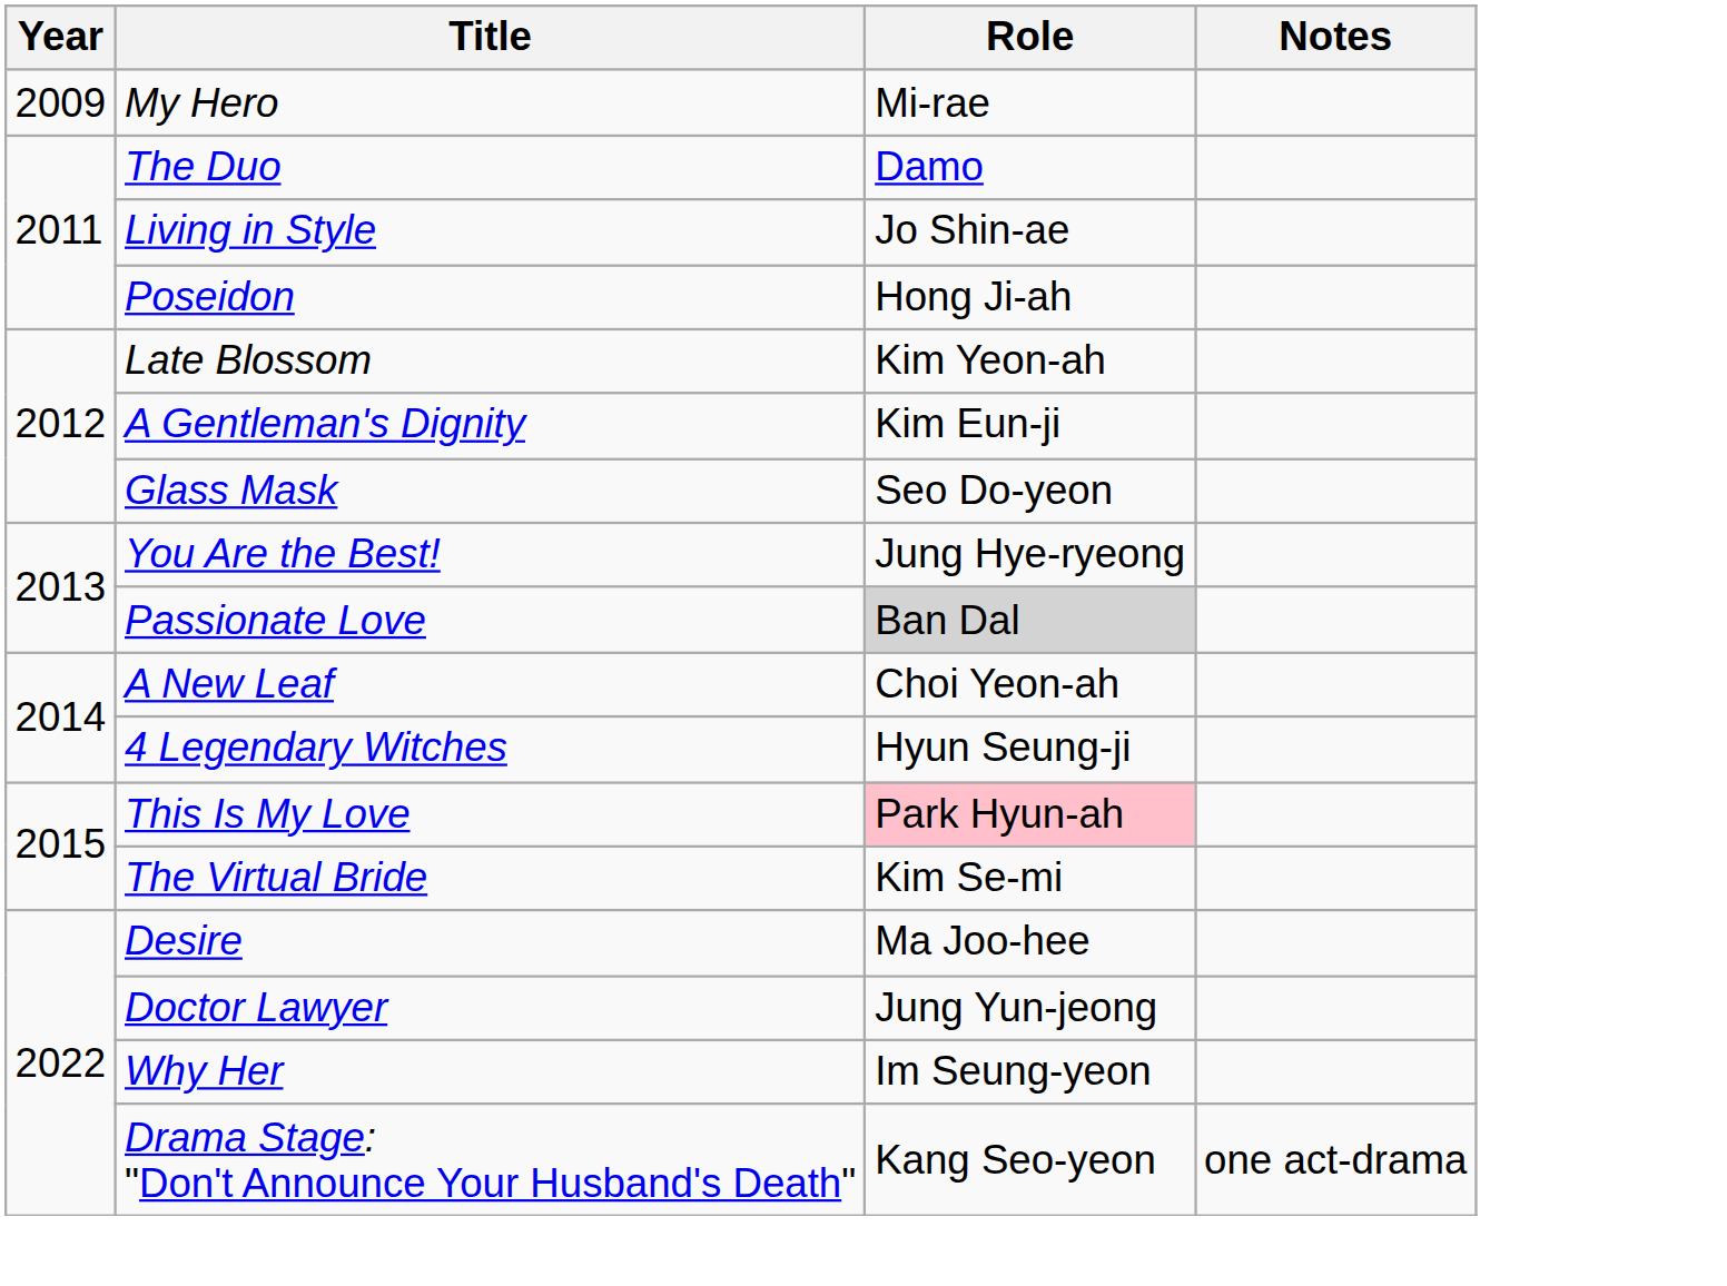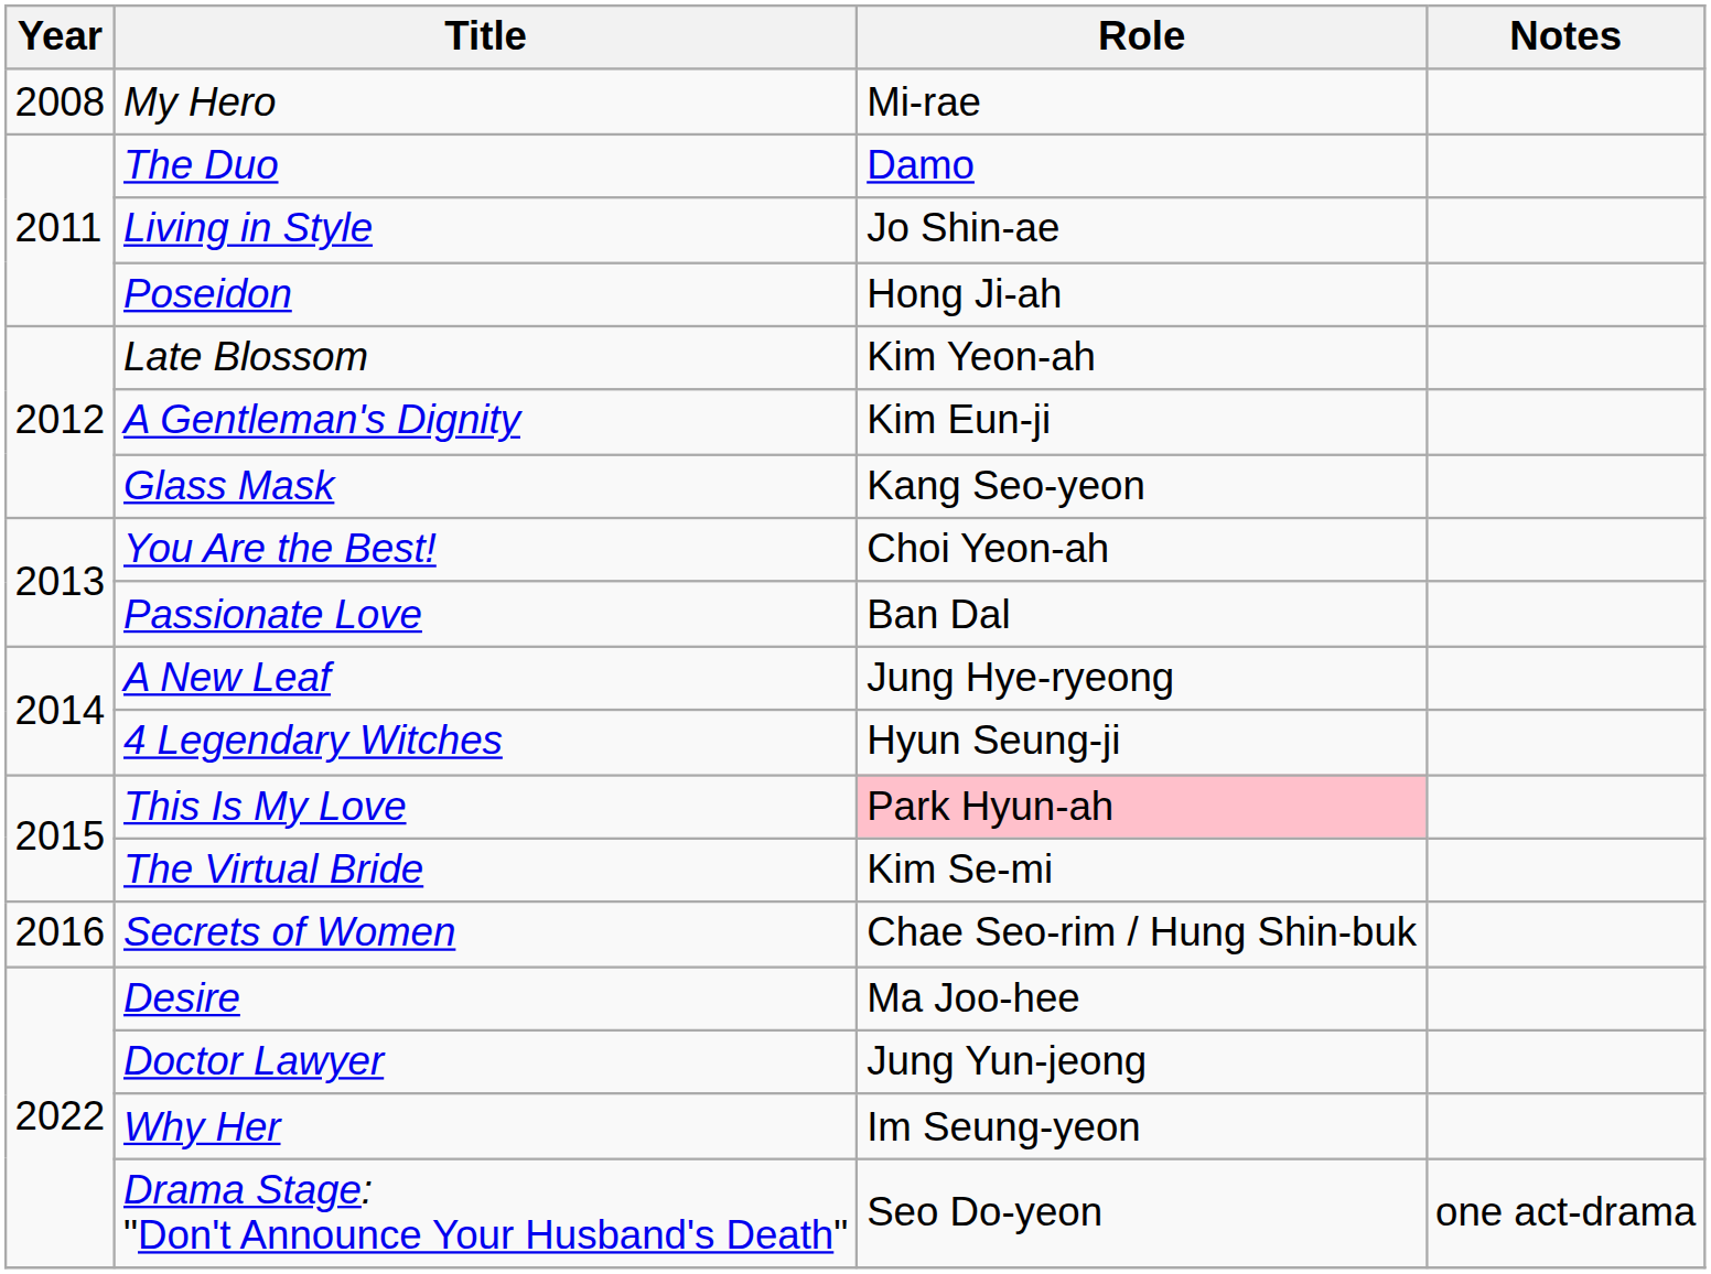My Hero | Year: 2009 -> 2008
Glass Mask | Role: Seo Do-yeon -> Kang Seo-yeon
You Are the Best! | Role: Jung Hye-ryeong -> Choi Yeon-ah
Passionate Love | Role: lightgrey background -> no background
A New Leaf | Role: Choi Yeon-ah -> Jung Hye-ryeong
+ row: 2016 | Secrets of Women | Chae Seo-rim / Hung Shin-buk
Drama Stage: "Don't Announce Your Husband's Death" | Role: Kang Seo-yeon -> Seo Do-yeon
